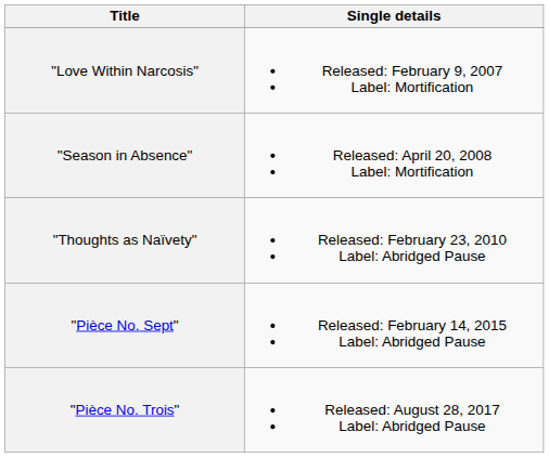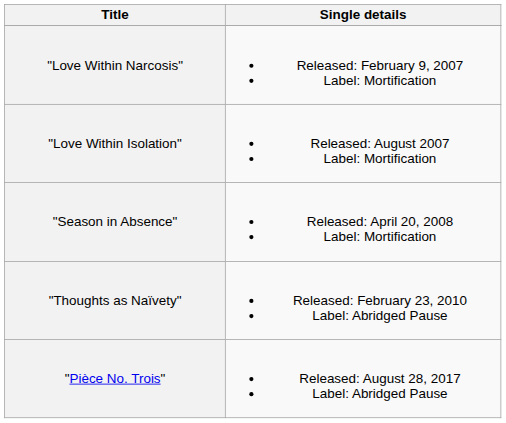+ row: "Love Within Isolation" | Released: August 2007 Label: Mortification
- row: "Pièce No. Sept" | Released: February 14, 2015 Label: Abridged Pause
